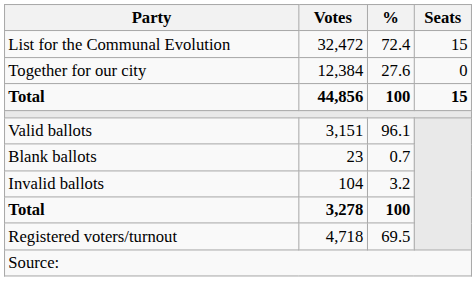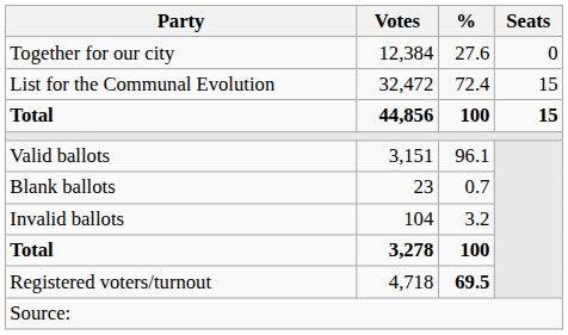rows swapped: List for the Communal Evolution <-> Together for our city
Registered voters/turnout | %: normal -> bold
